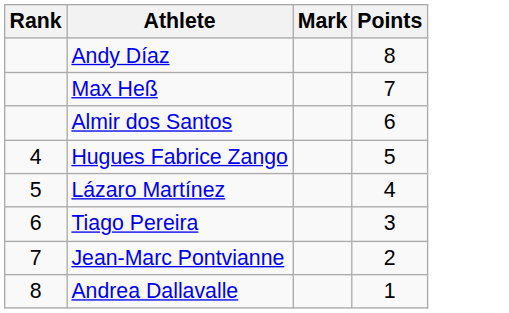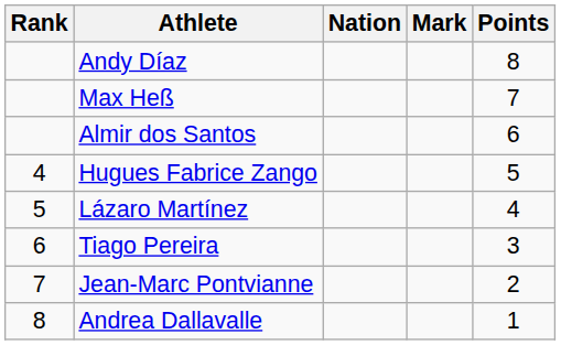+ column: Nation
